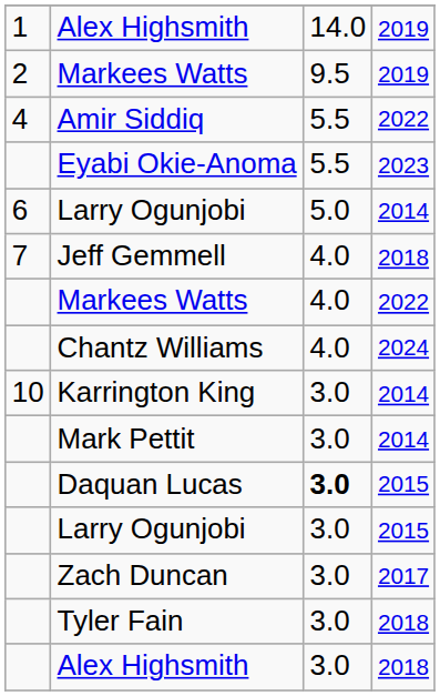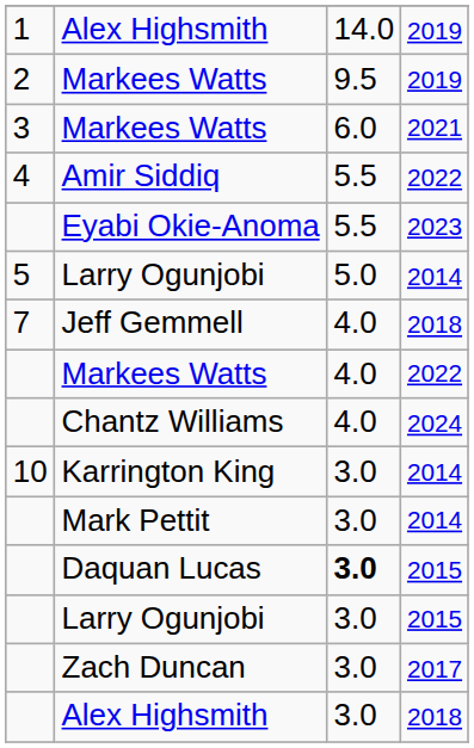+ row: 3 | Markees Watts | 6.0 | 2021
Larry Ogunjobi / 2014 | column 1: 6 -> 5
- row: Tyler Fain | 3.0 | 2018
